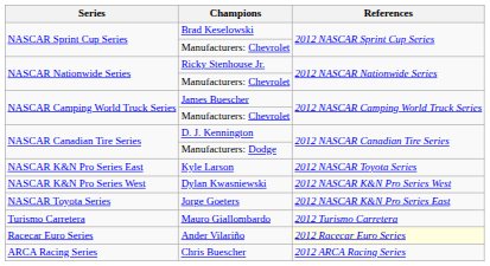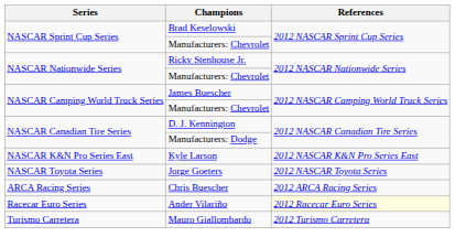Kyle Larson | References: 2012 NASCAR Toyota Series -> 2012 NASCAR K&N Pro Series East
- row: NASCAR K&N Pro Series West | Dylan Kwasniewski | 2012 NASCAR K&N Pro Series West
Jorge Goeters | References: 2012 NASCAR K&N Pro Series East -> 2012 NASCAR Toyota Series
rows swapped: Chris Buescher <-> Mauro Giallombardo
